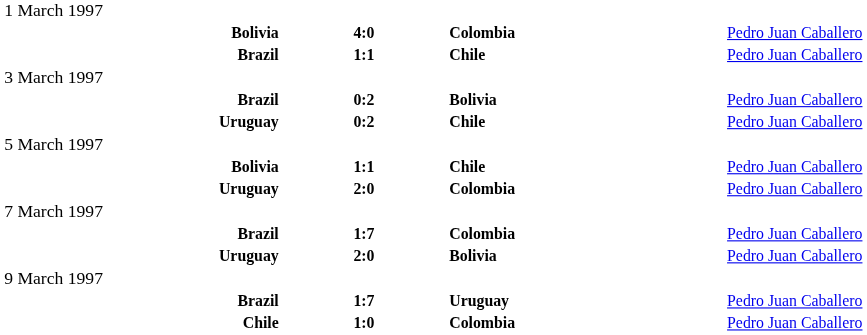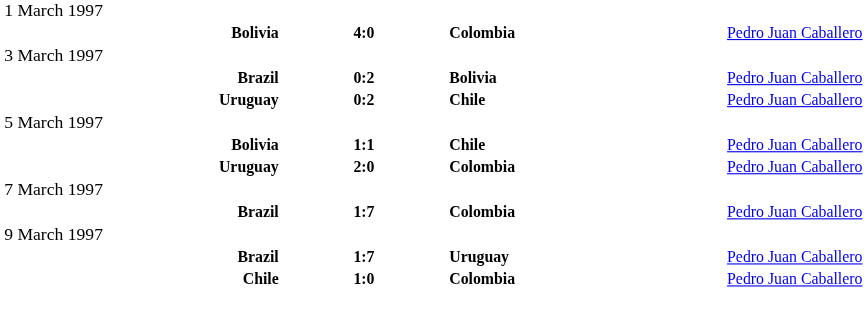- row: Brazil | 1:1 | Chile | Pedro Juan Caballero
- row: Uruguay | 2:0 | Bolivia | Pedro Juan Caballero
